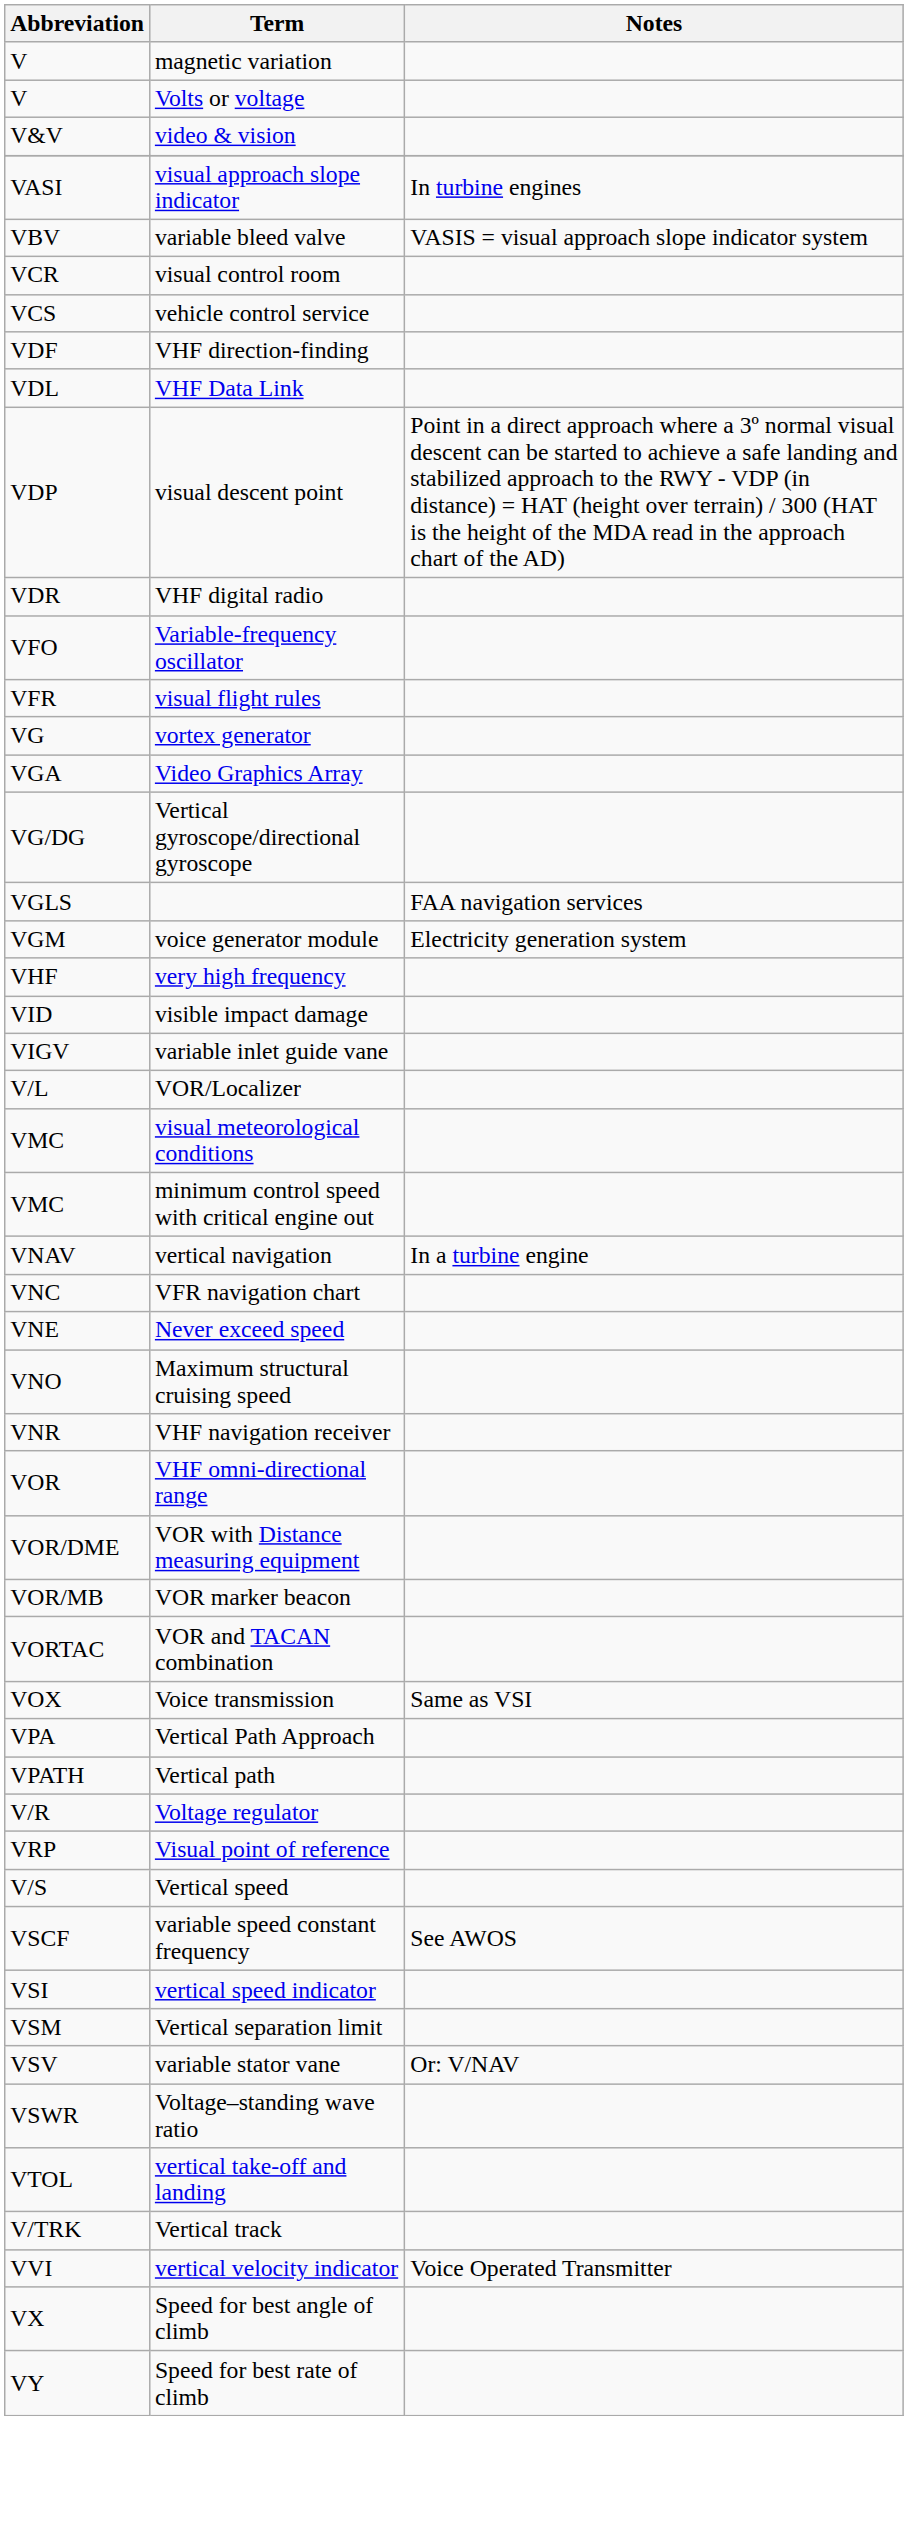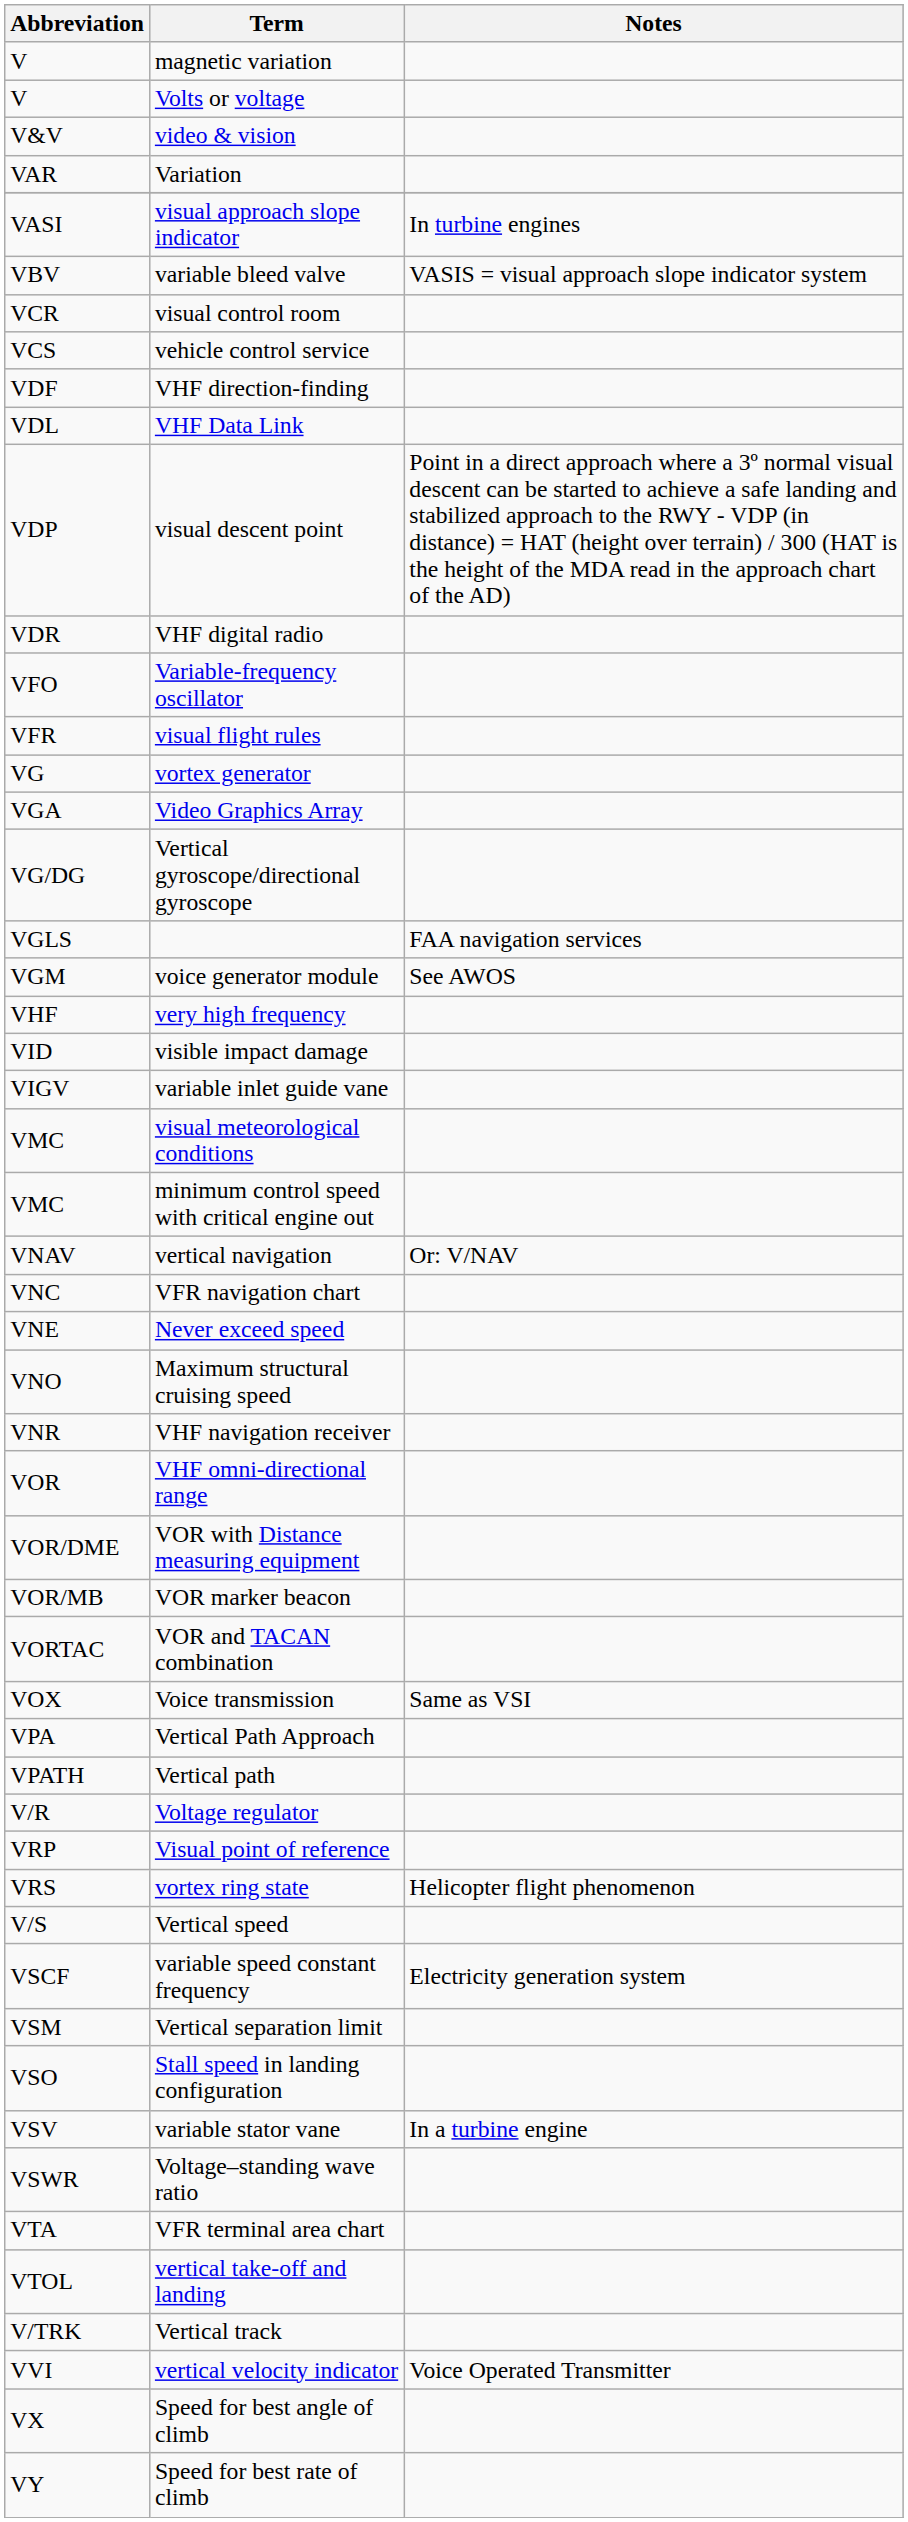+ row: VAR | Variation
voice generator module | Notes: Electricity generation system -> See AWOS
- row: V/L | VOR/Localizer
vertical navigation | Notes: In a turbine engine -> Or: V/NAV
+ row: VRS | vortex ring state | Helicopter flight phenomenon
variable speed constant frequency | Notes: See AWOS -> Electricity generation system
- row: VSI | vertical speed indicator
+ row: VSO | Stall speed in landing configuration
variable stator vane | Notes: Or: V/NAV -> In a turbine engine
+ row: VTA | VFR terminal area chart
